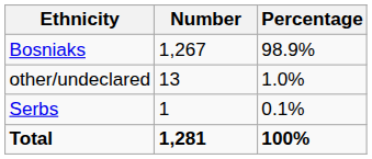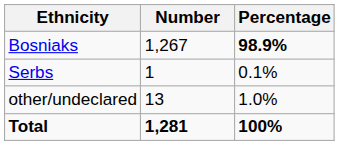Bosniaks | Percentage: normal -> bold
rows swapped: Serbs <-> other/undeclared
